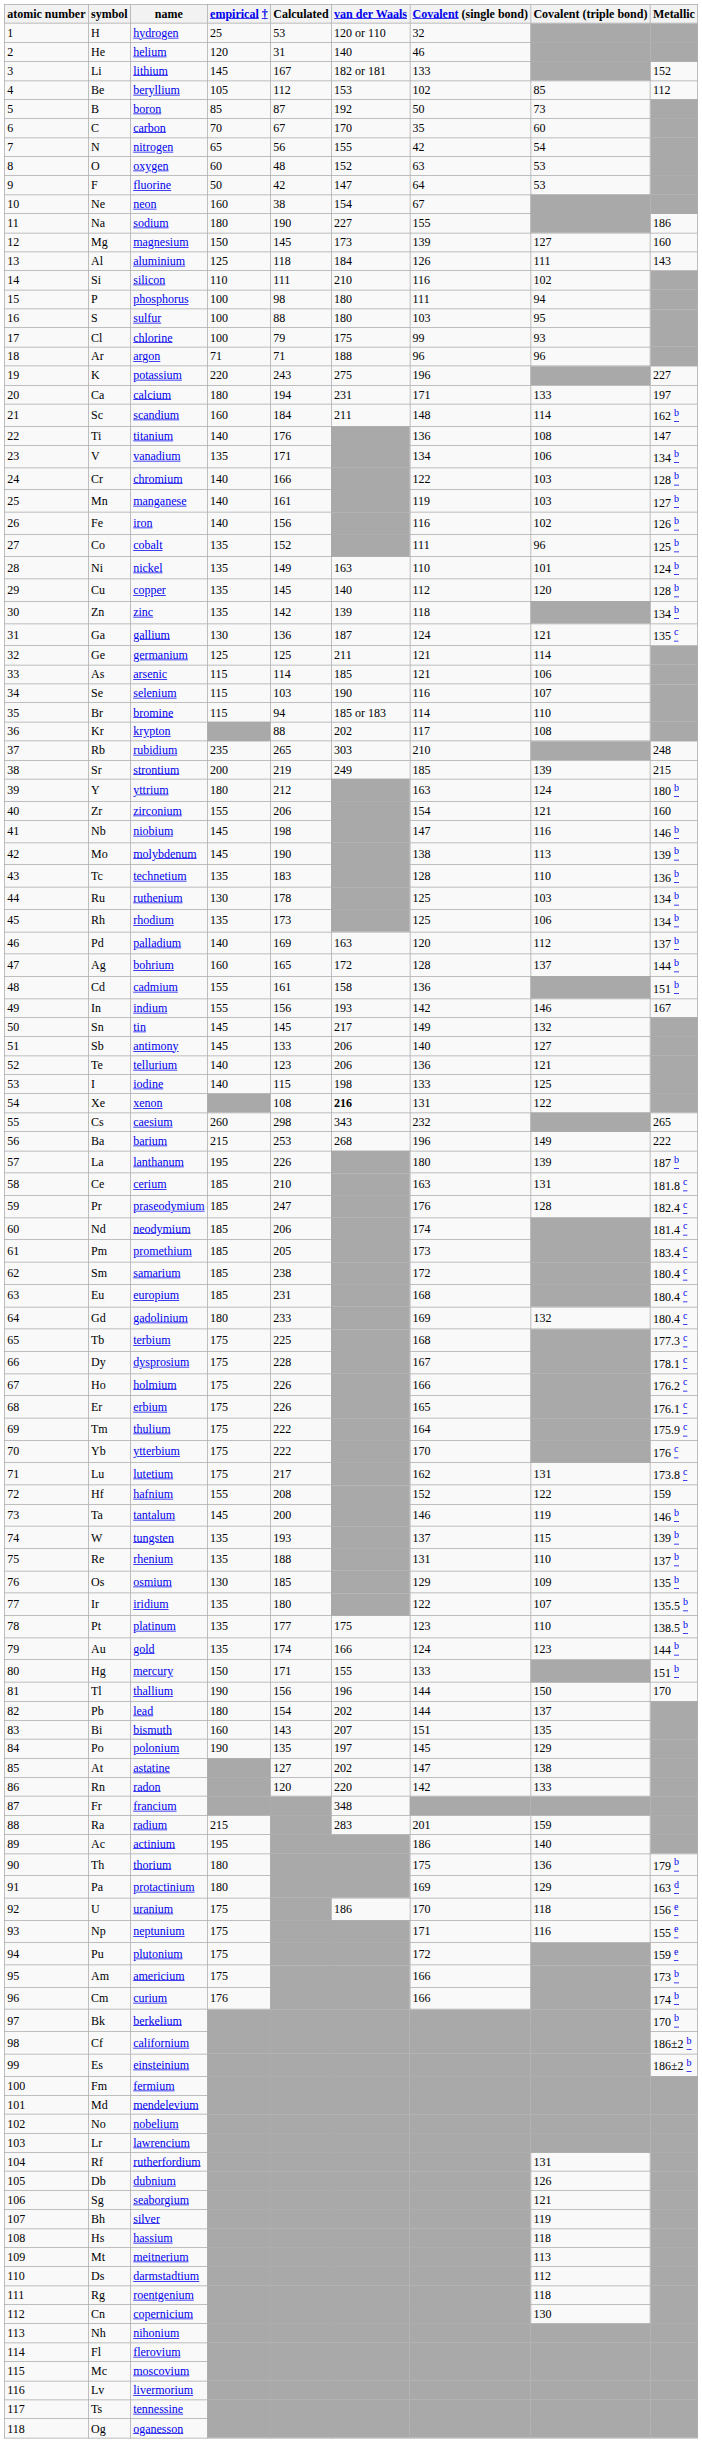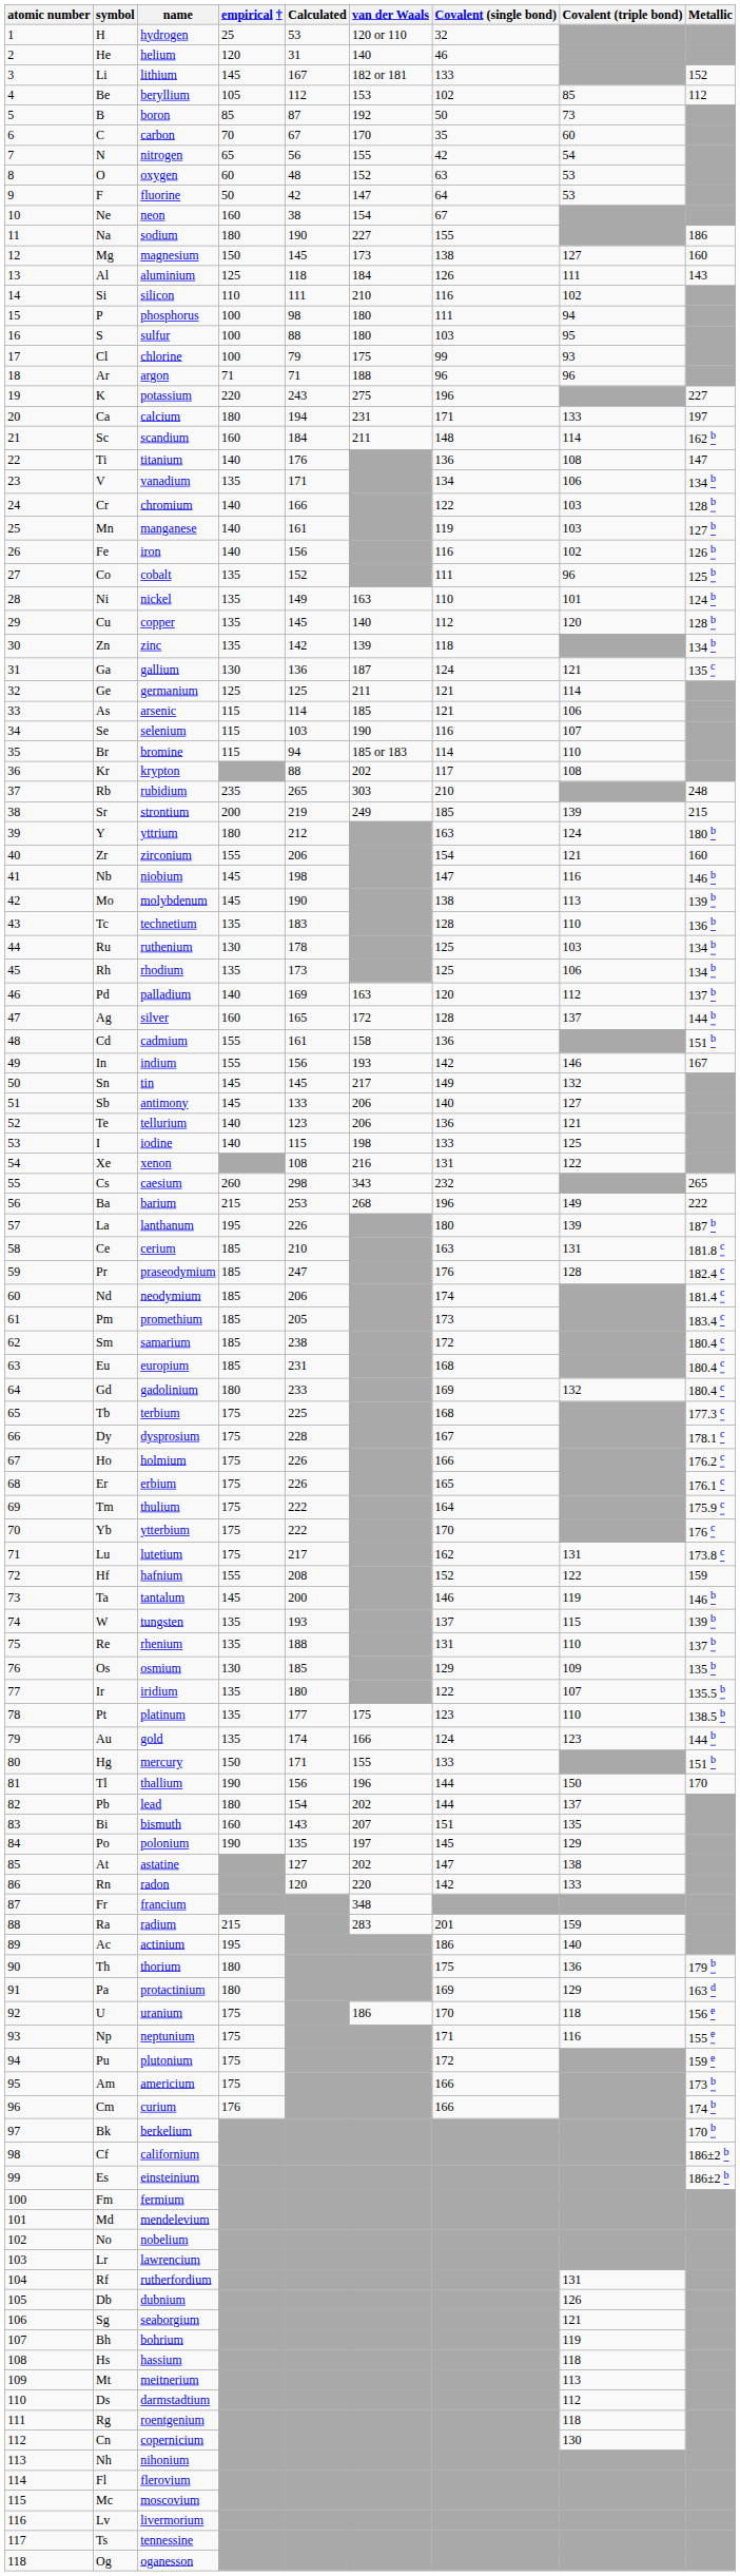Mg | Covalent (single bond): 139 -> 138
Ag | name: bohrium -> silver
Xe | van der Waals: bold -> normal
Bh | name: silver -> bohrium
